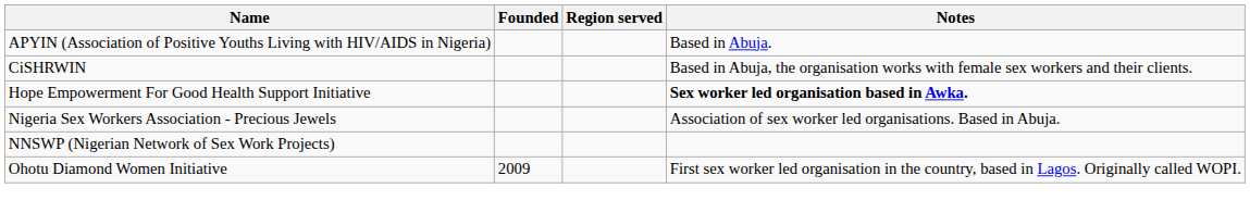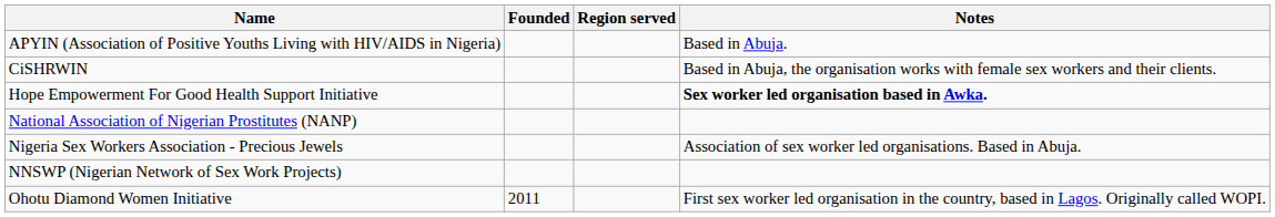+ row: National Association of Nigerian Prostitutes (NANP)
Ohotu Diamond Women Initiative | Founded: 2009 -> 2011
